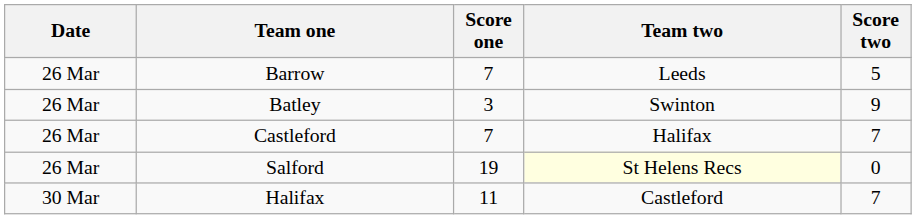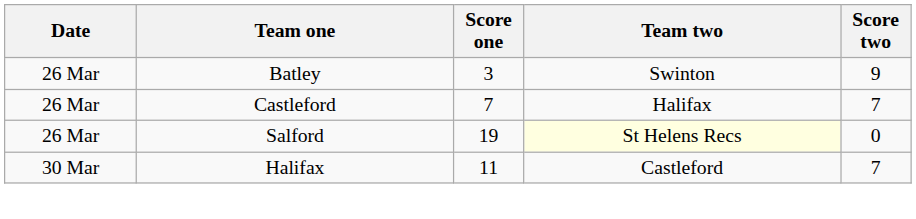- row: 26 Mar | Barrow | 7 | Leeds | 5
